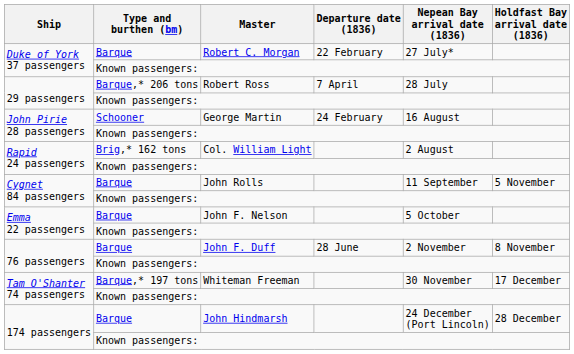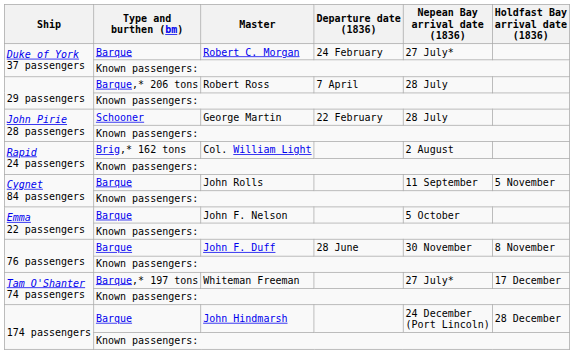Robert C. Morgan | Departure date (1836): 22 February -> 24 February
George Martin | Departure date (1836): 24 February -> 22 February
George Martin | Nepean Bay arrival date (1836): 16 August -> 28 July
John F. Duff | Nepean Bay arrival date (1836): 2 November -> 30 November
Whiteman Freeman | Nepean Bay arrival date (1836): 30 November -> 27 July*
